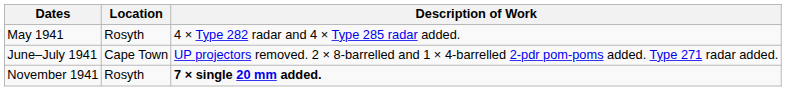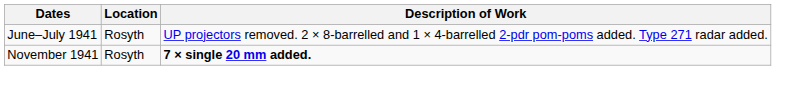- row: May 1941 | Rosyth | 4 × Type 282 radar and 4 × Type 285 radar added.
June–July 1941 | Location: Cape Town -> Rosyth
